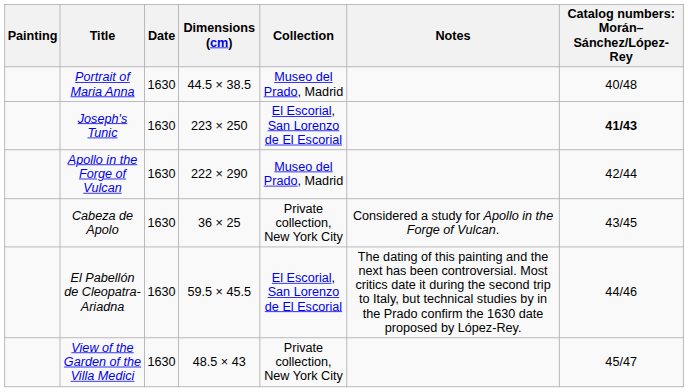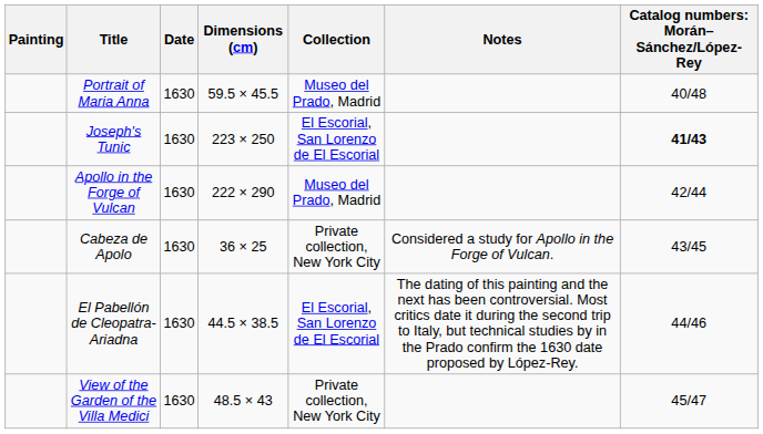Portrait of Maria Anna | Dimensions (cm): 44.5 × 38.5 -> 59.5 × 45.5
El Pabellón de Cleopatra-Ariadna | Dimensions (cm): 59.5 × 45.5 -> 44.5 × 38.5
